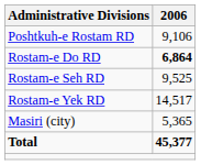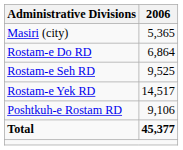rows swapped: Poshtkuh-e Rostam RD <-> Masiri (city)
Rostam-e Do RD | 2006: bold -> normal
